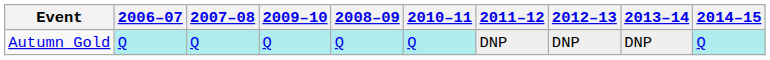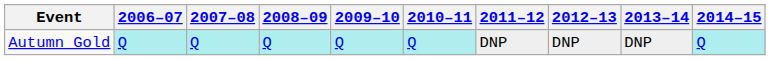columns swapped: 2008–09 <-> 2009–10
